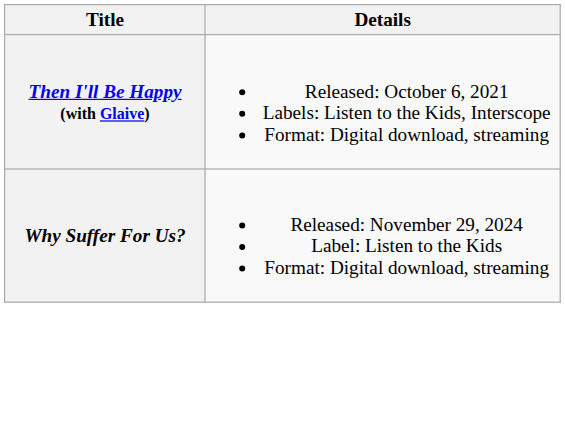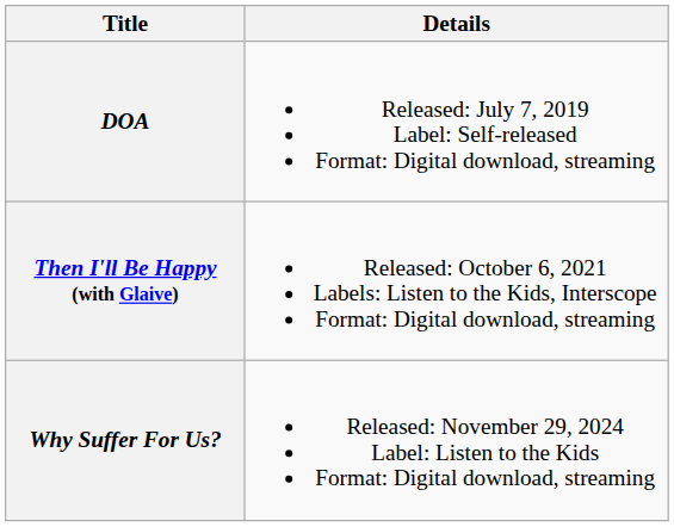+ row: DOA | Released: July 7, 2019 Label: Self-released Format: Digital download, streaming
